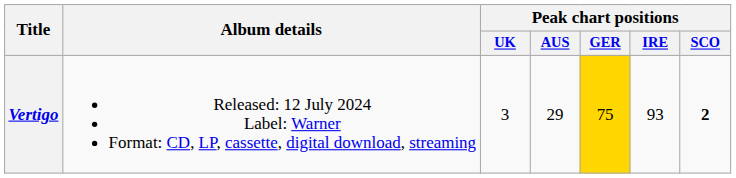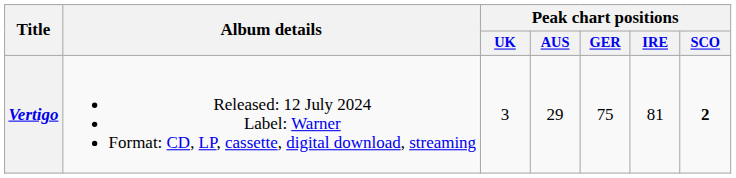Vertigo | Peak chart positions / GER: gold background -> no background
Vertigo | Peak chart positions / IRE: 93 -> 81
